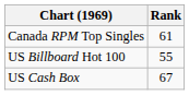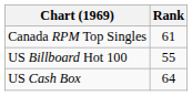US Cash Box | Rank: 67 -> 64
